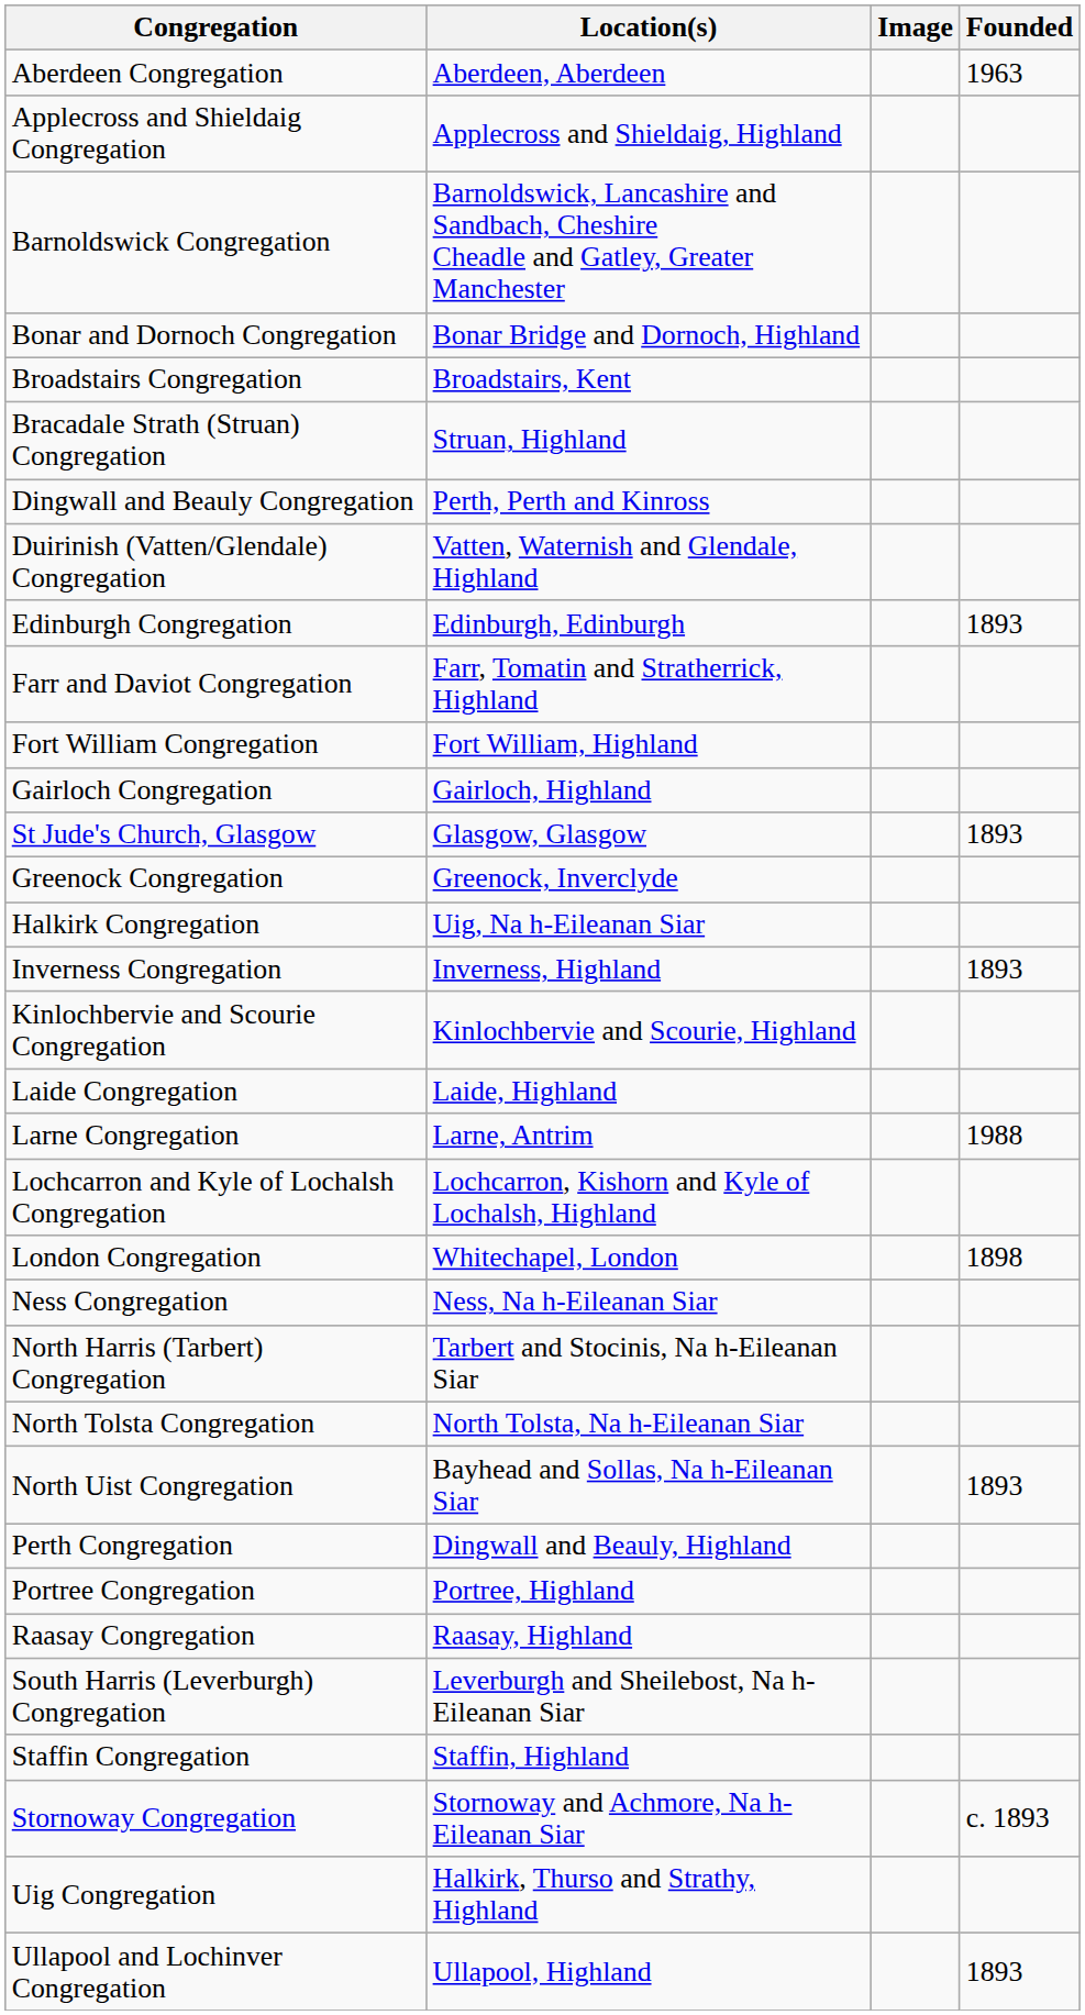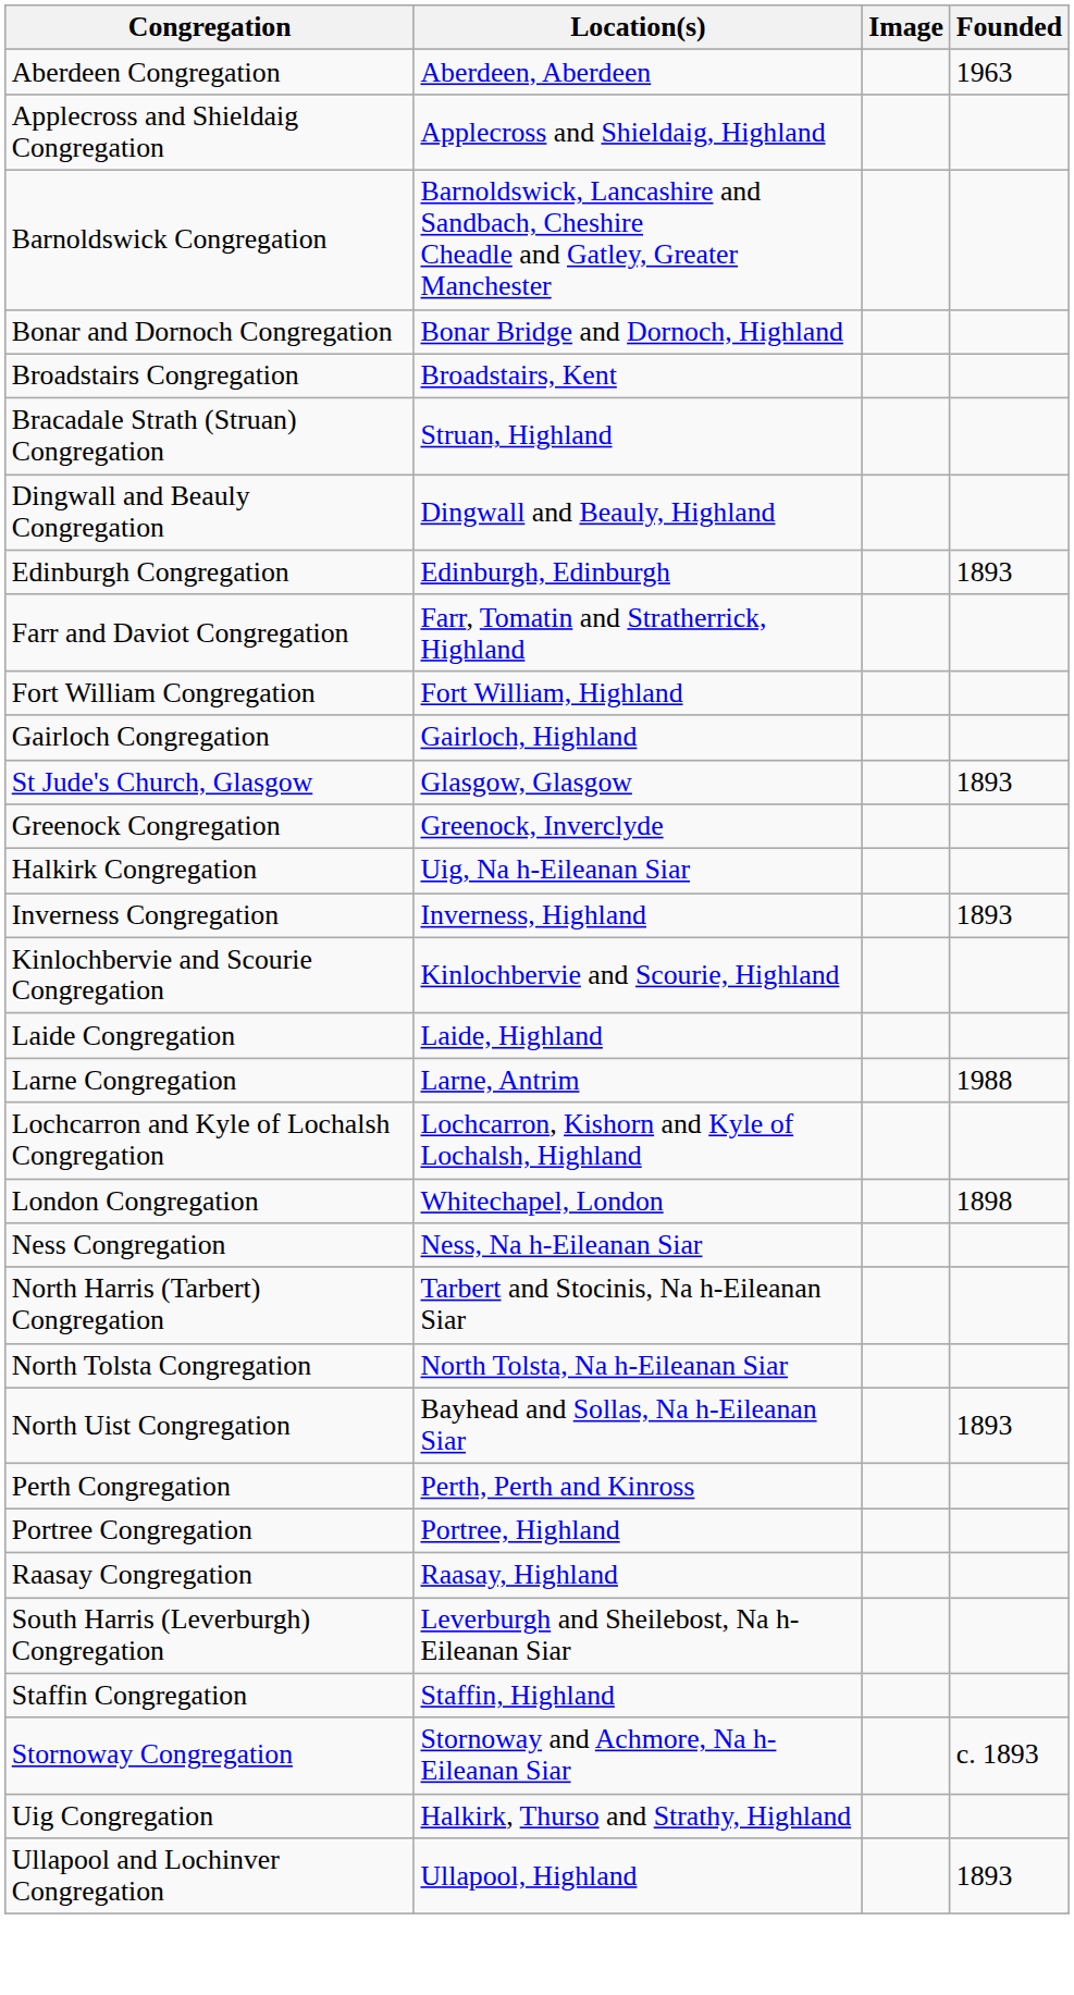Dingwall and Beauly Congregation | Location(s): Perth, Perth and Kinross -> Dingwall and Beauly, Highland
- row: Duirinish (Vatten/Glendale) Congregation | Vatten, Waternish and Glendale, Highland
Perth Congregation | Location(s): Dingwall and Beauly, Highland -> Perth, Perth and Kinross
